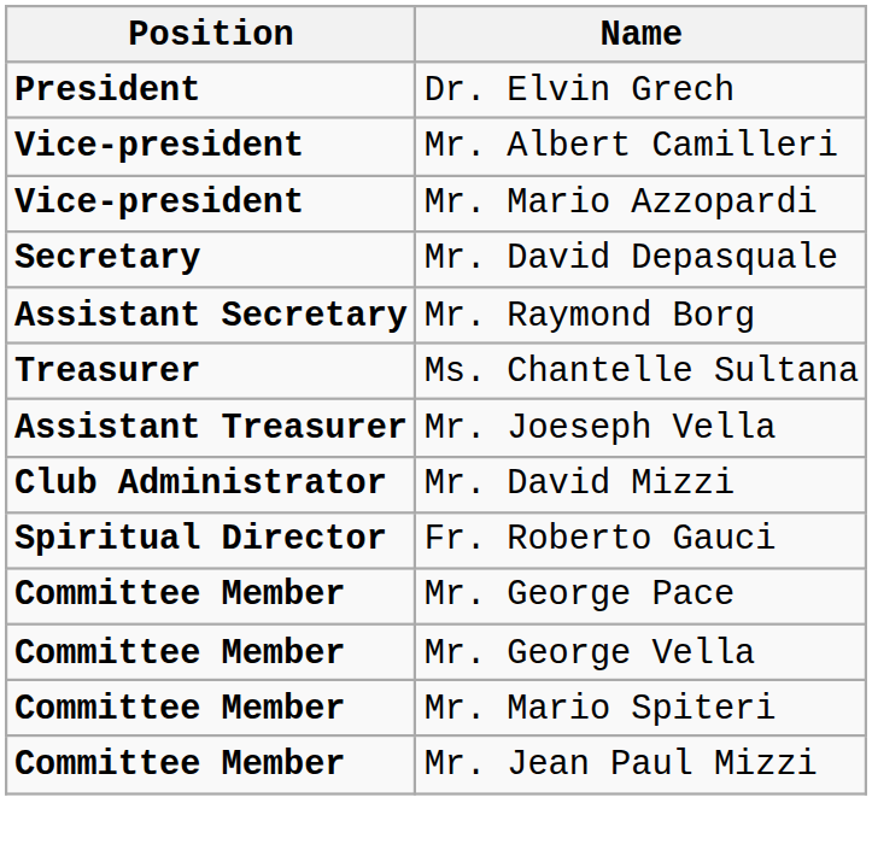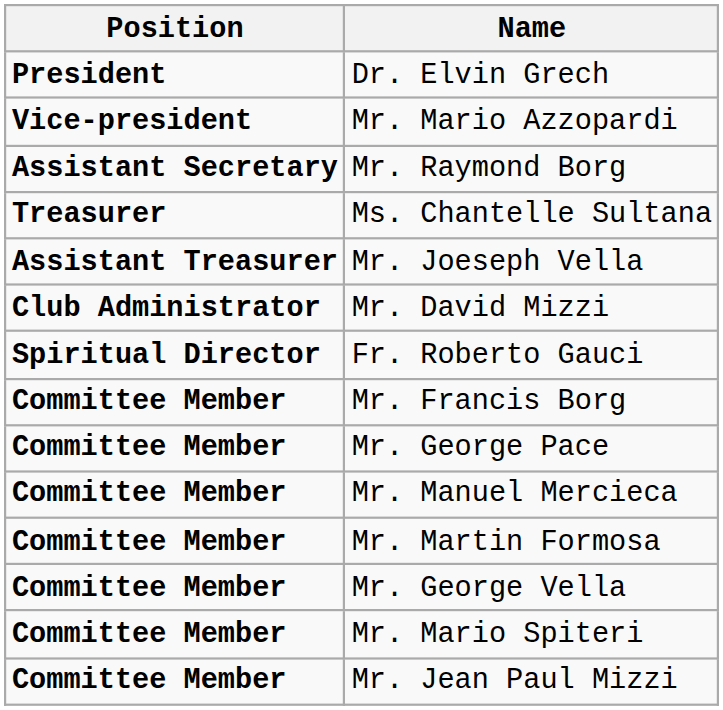- row: Vice-president | Mr. Albert Camilleri
- row: Secretary | Mr. David Depasquale
+ row: Committee Member | Mr. Francis Borg
+ row: Committee Member | Mr. Manuel Mercieca
+ row: Committee Member | Mr. Martin Formosa
